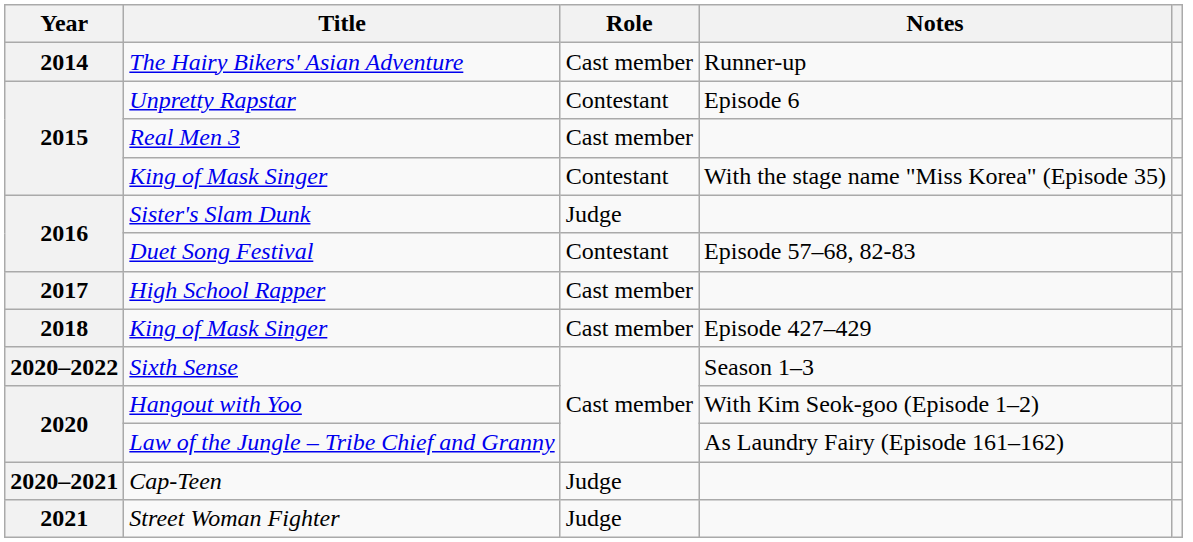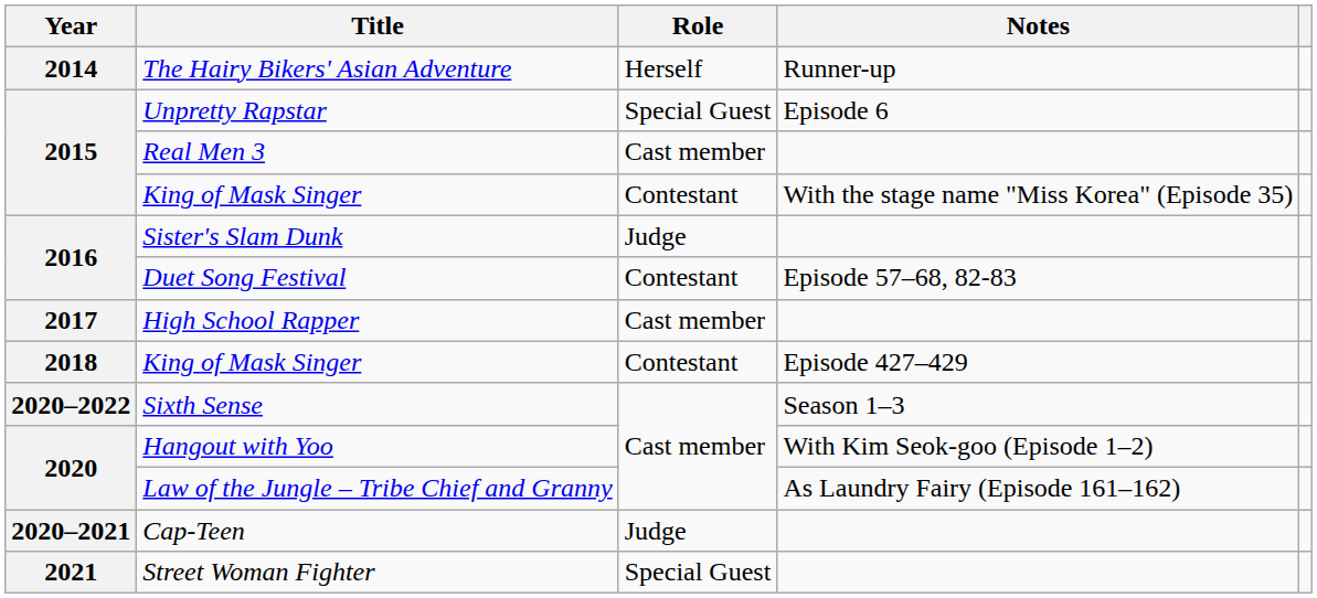The Hairy Bikers' Asian Adventure | Role: Cast member -> Herself
Unpretty Rapstar | Role: Contestant -> Special Guest
2018 / King of Mask Singer | Role: Cast member -> Contestant
Street Woman Fighter | Role: Judge -> Special Guest
